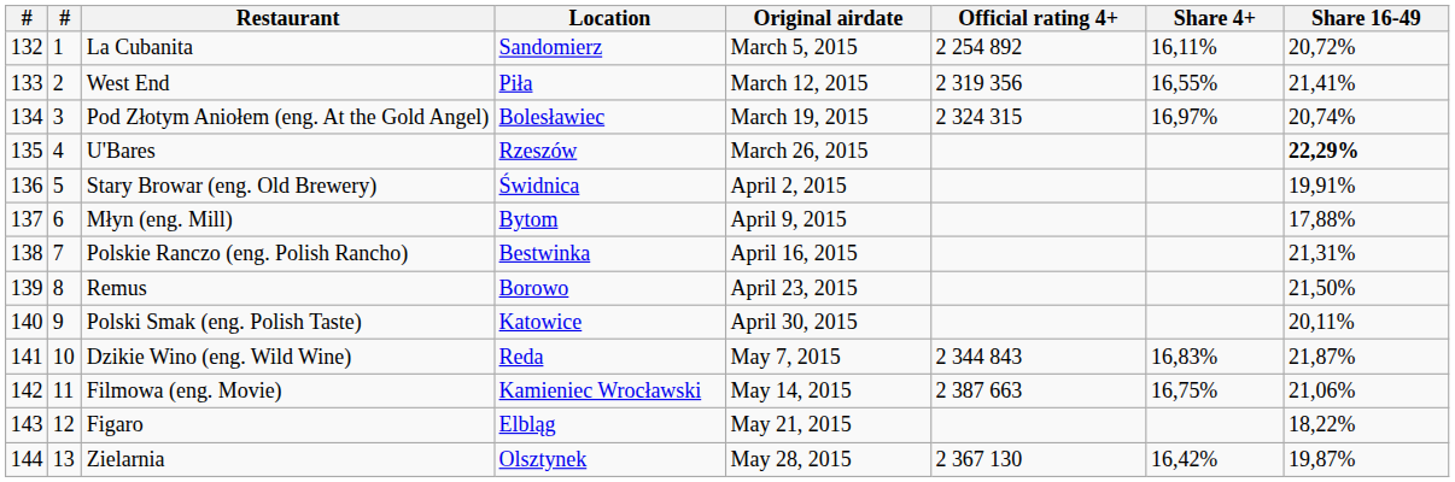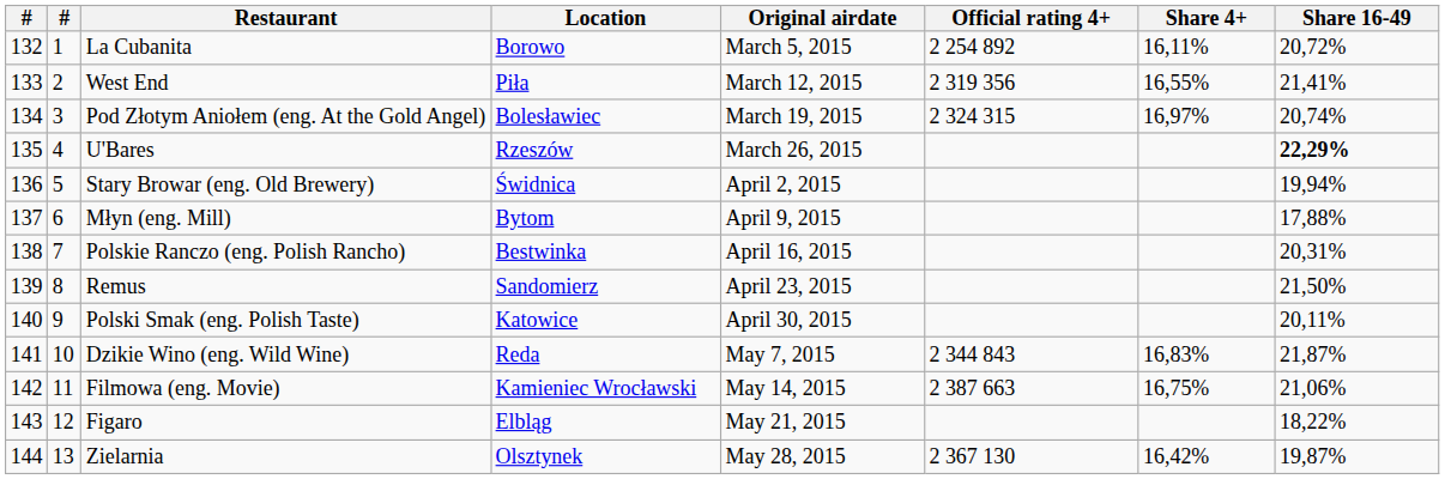La Cubanita | Location: Sandomierz -> Borowo
Stary Browar (eng. Old Brewery) | Share 16-49: 19,91% -> 19,94%
Polskie Ranczo (eng. Polish Rancho) | Share 16-49: 21,31% -> 20,31%
Remus | Location: Borowo -> Sandomierz
